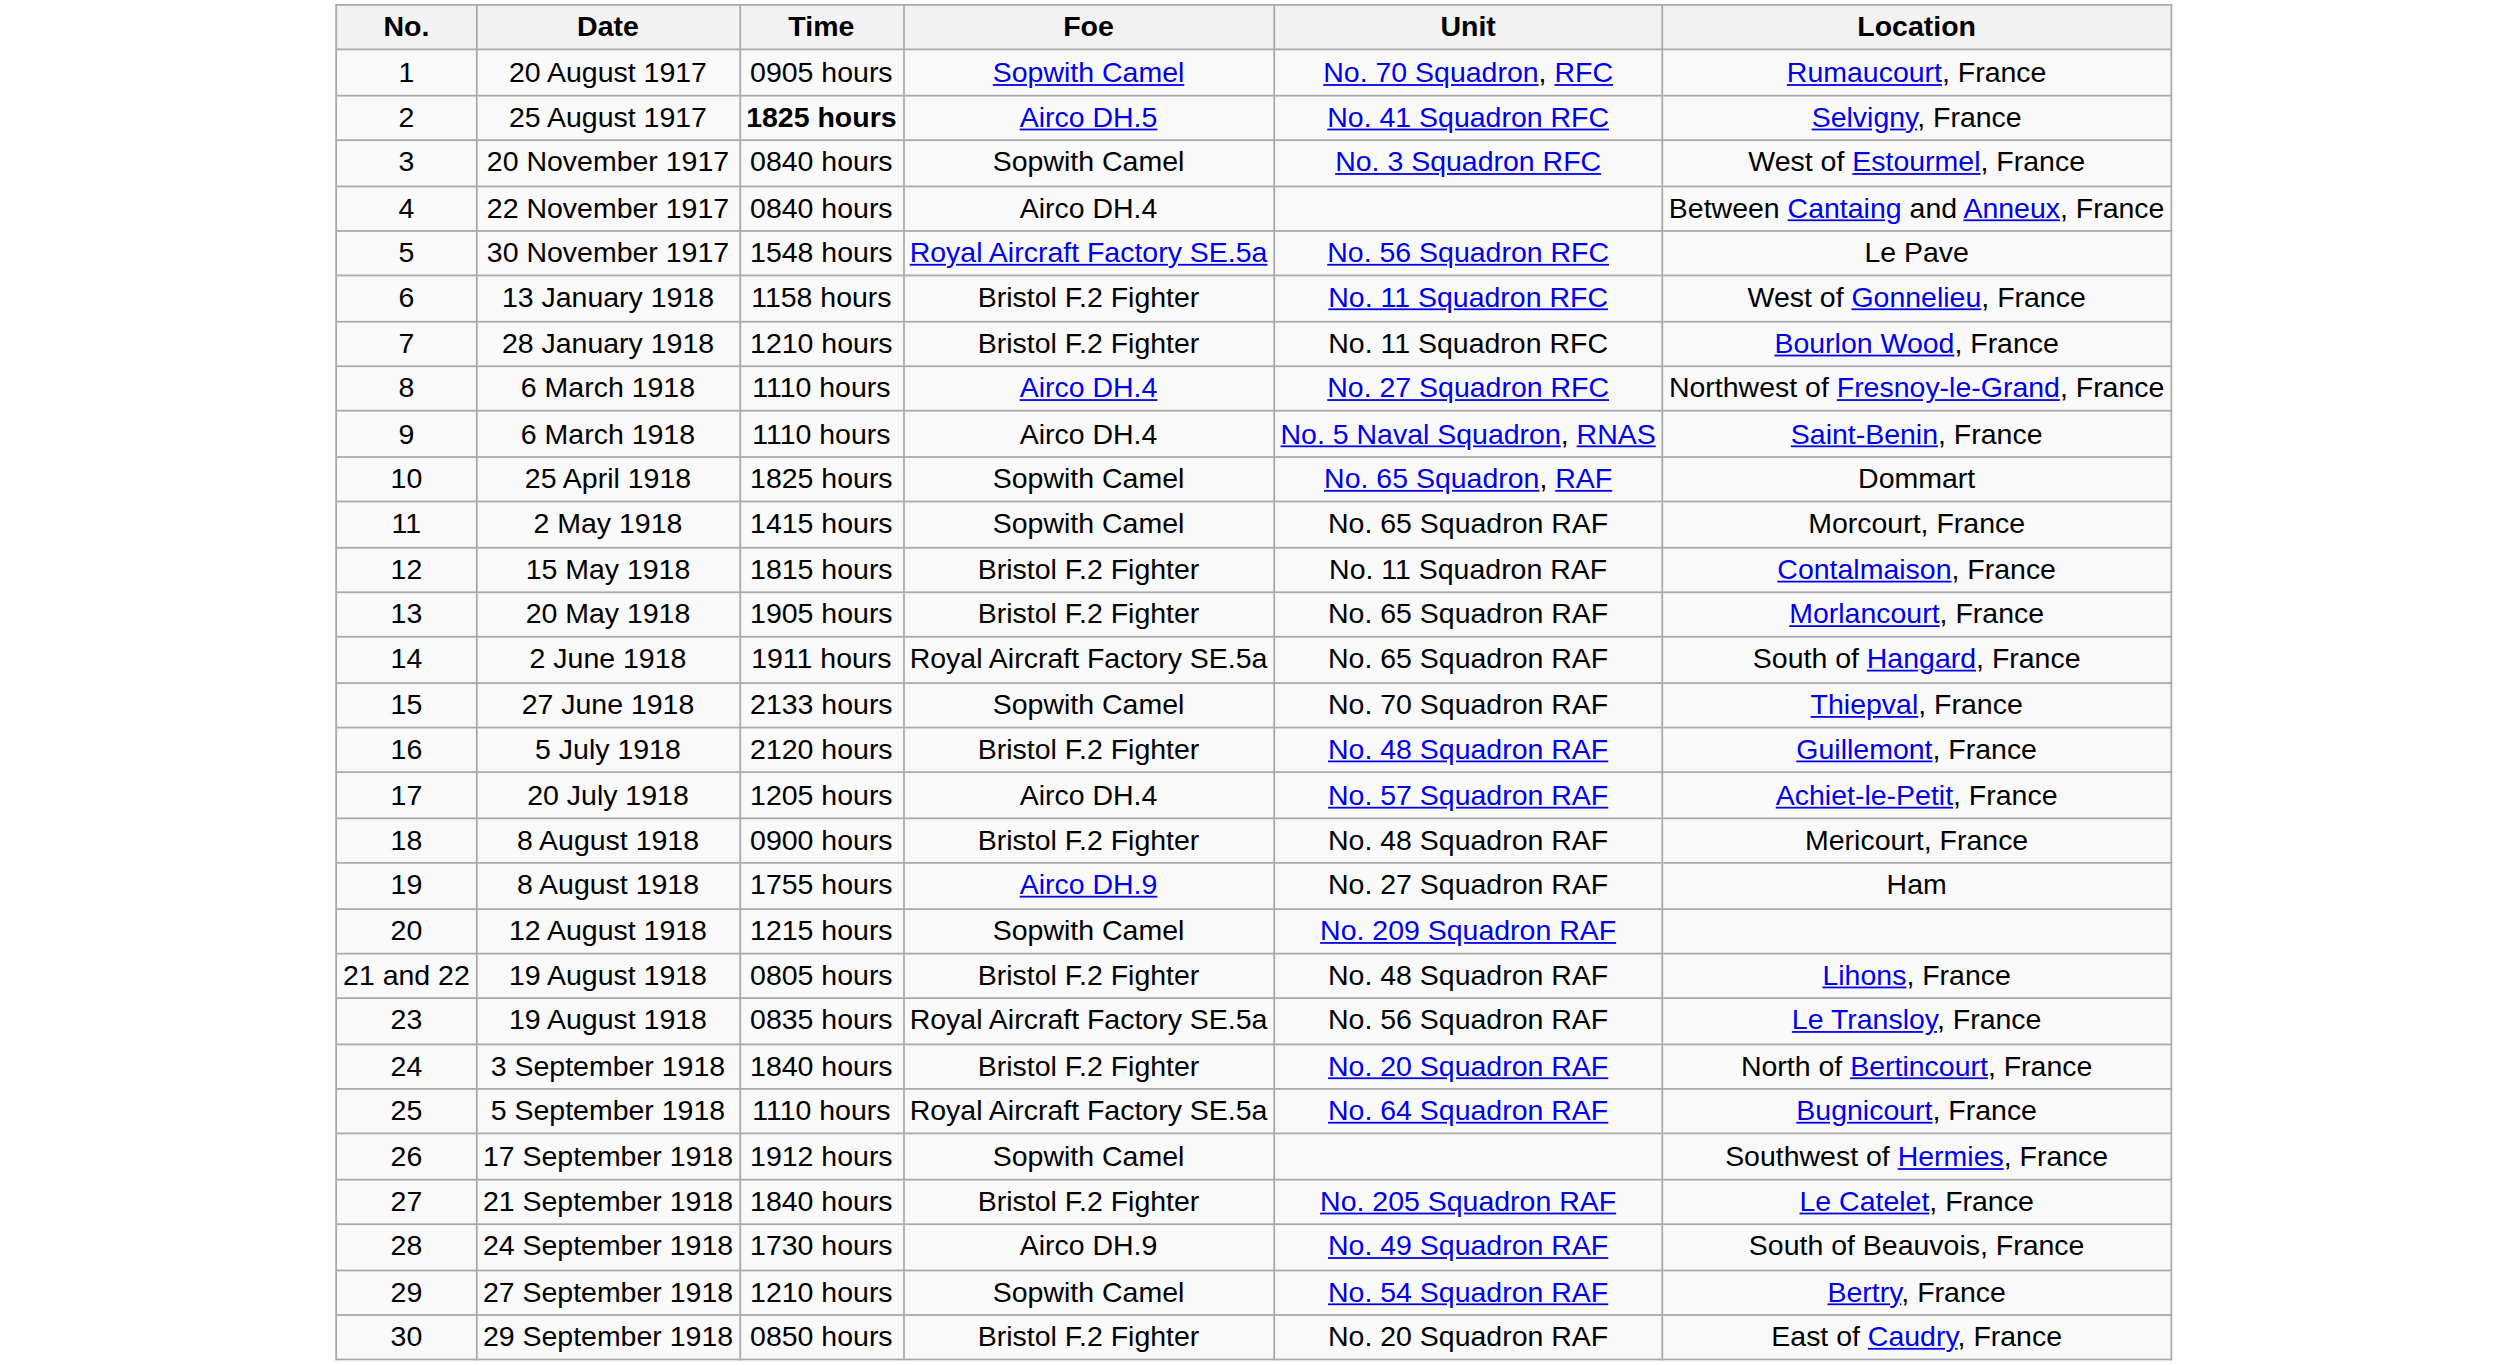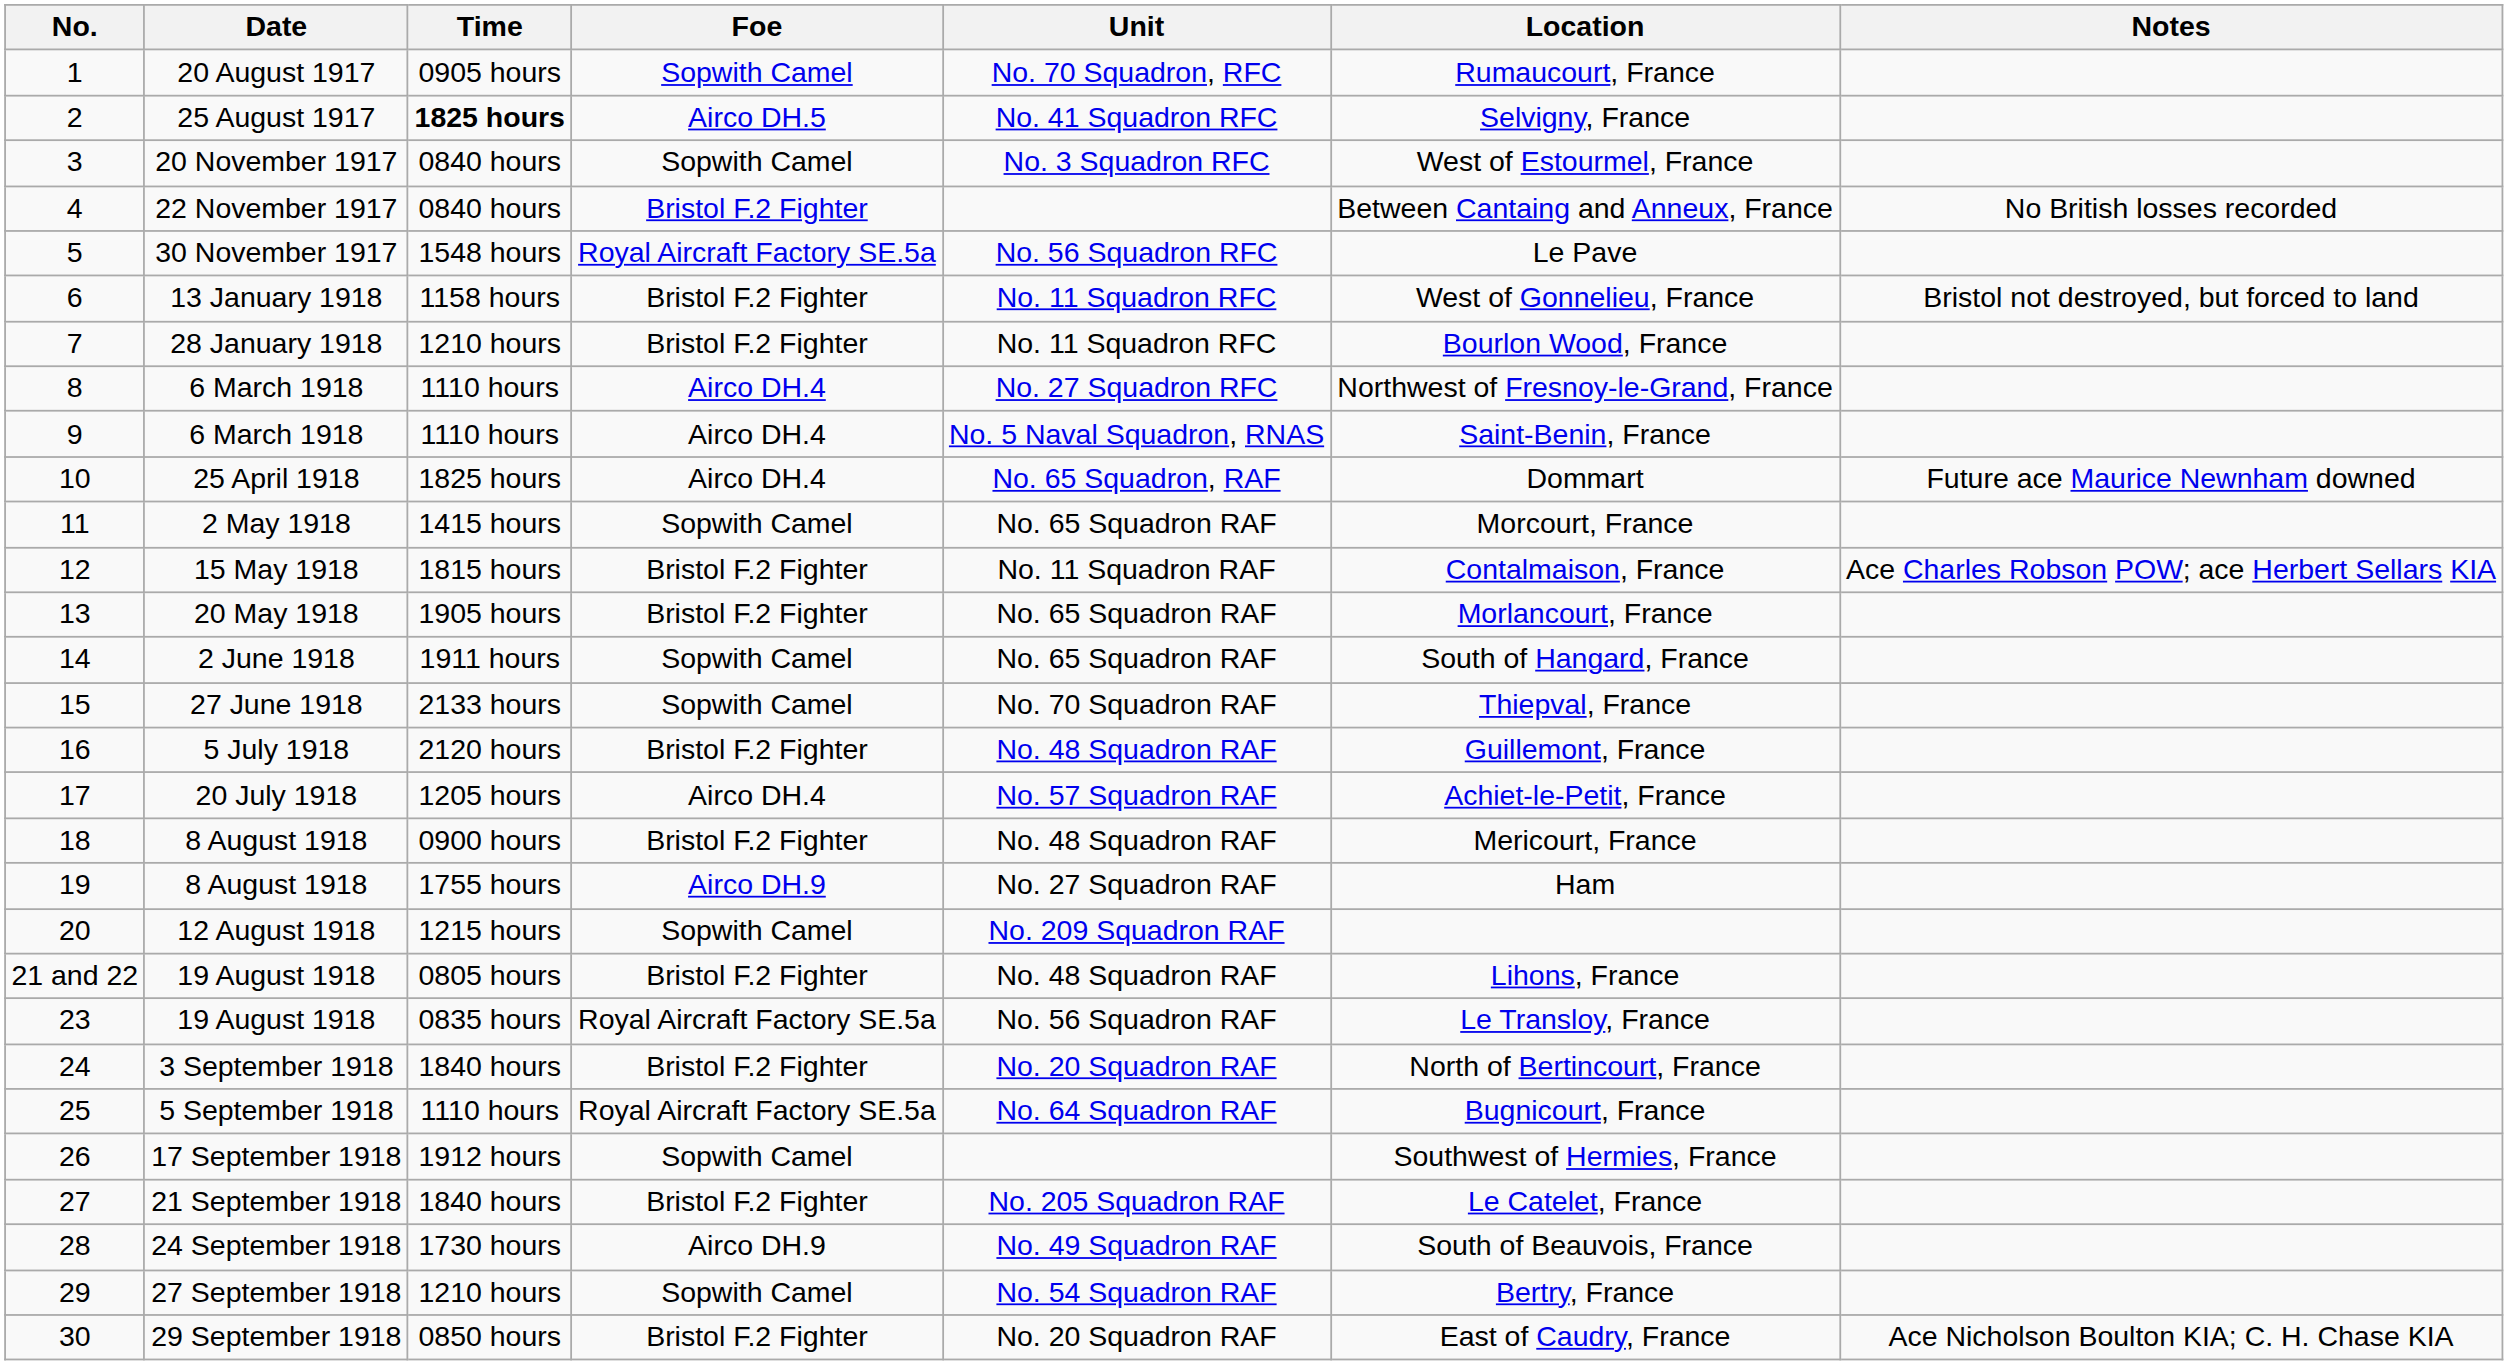+ column: Notes | No British losses recorded | Bristol not destroyed, but forced to land | Future ace Maurice Newnham downed | Ace Charles Robson POW; ace Herbert Sellars KIA | Ace Nicholson Boulton KIA; C. H. Chase KIA
4 | Foe: Airco DH.4 -> Bristol F.2 Fighter
10 | Foe: Sopwith Camel -> Airco DH.4
14 | Foe: Royal Aircraft Factory SE.5a -> Sopwith Camel
